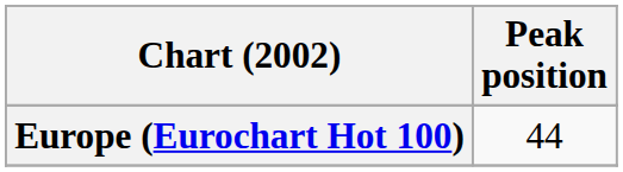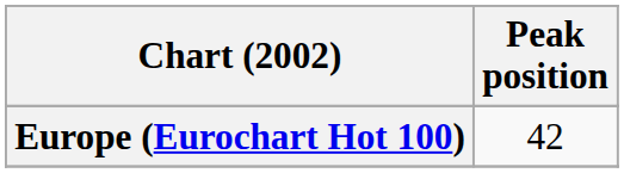Europe (Eurochart Hot 100) | Peak position: 44 -> 42
